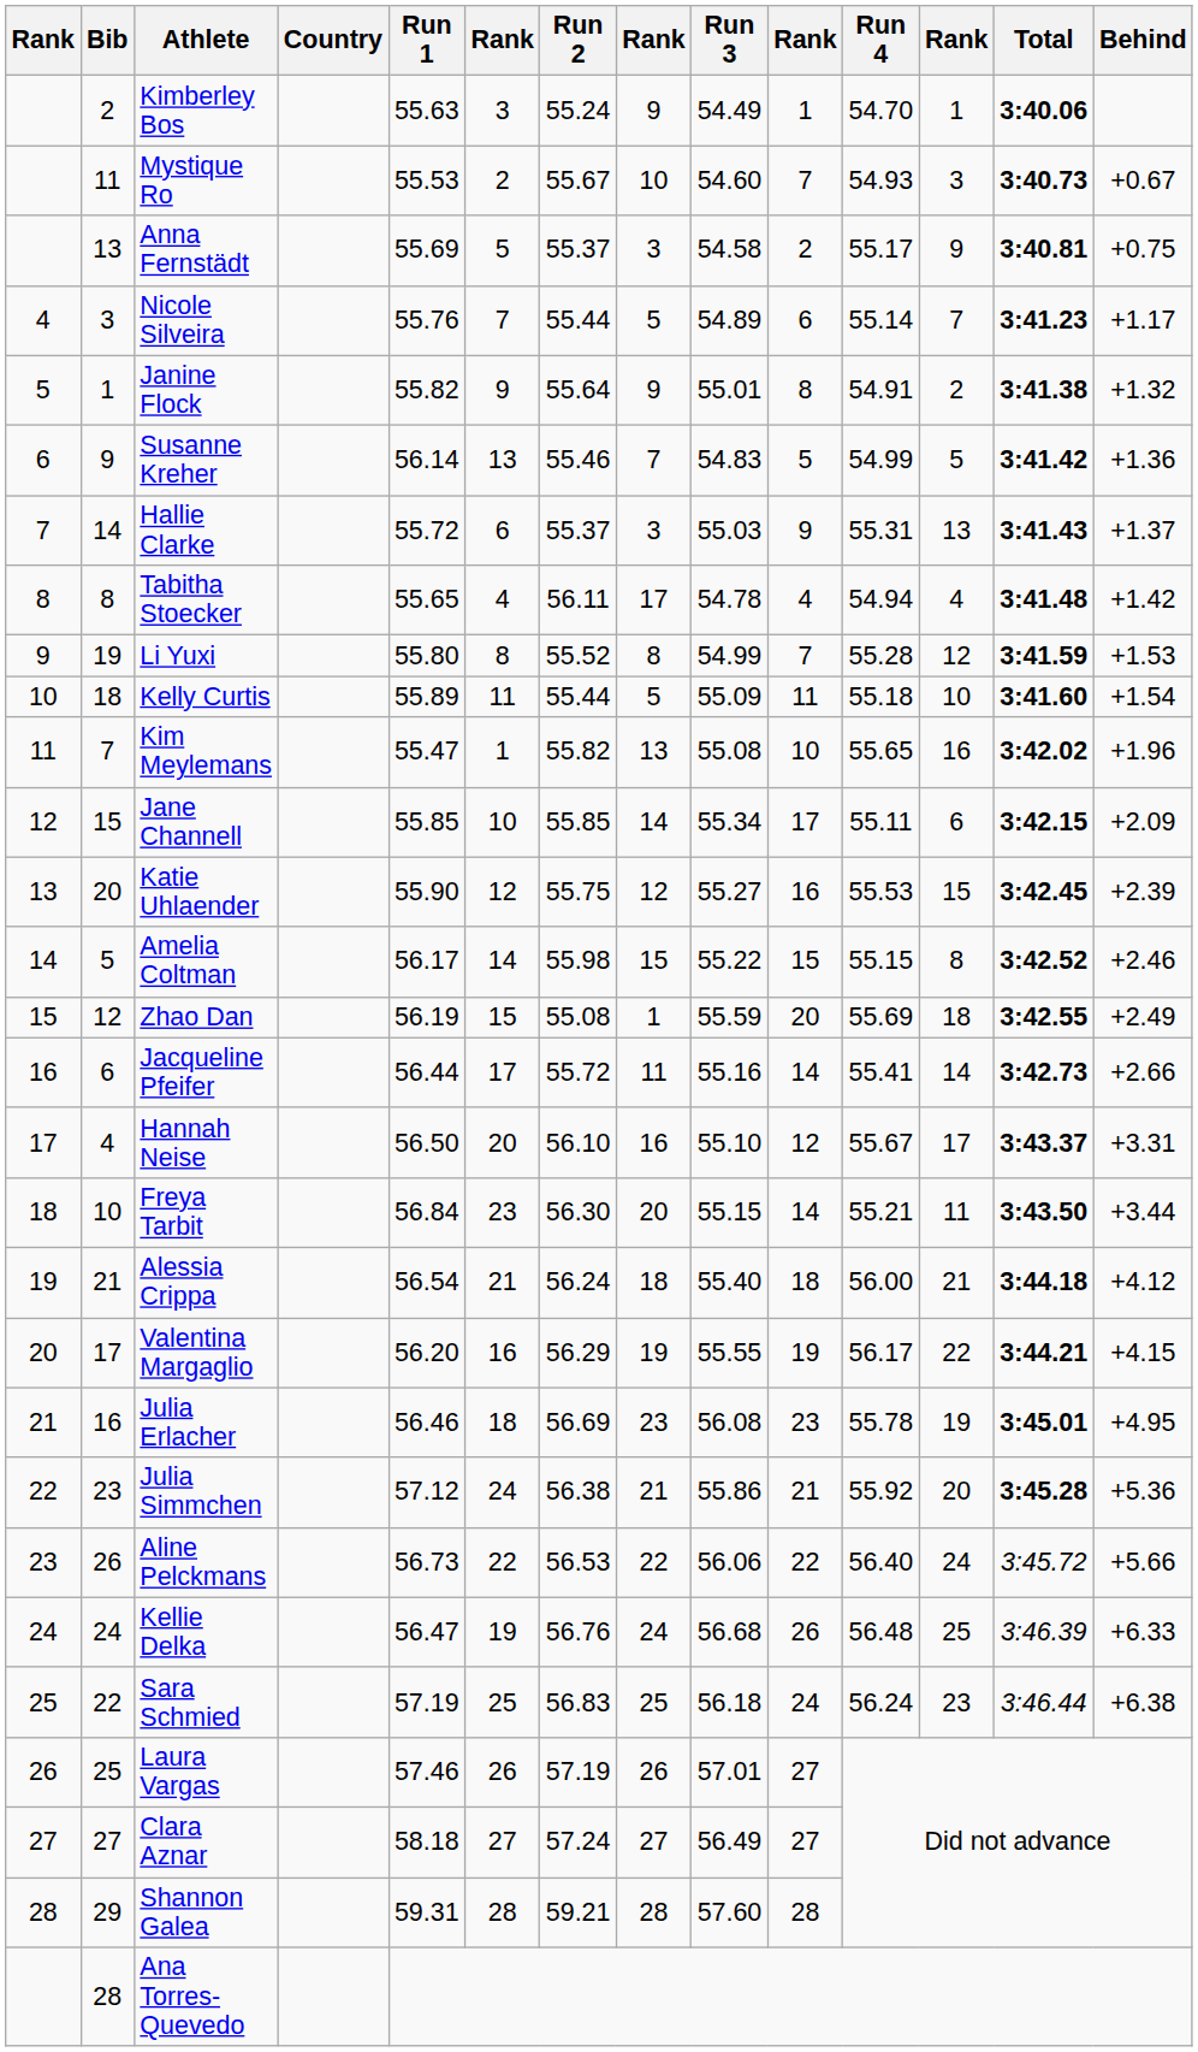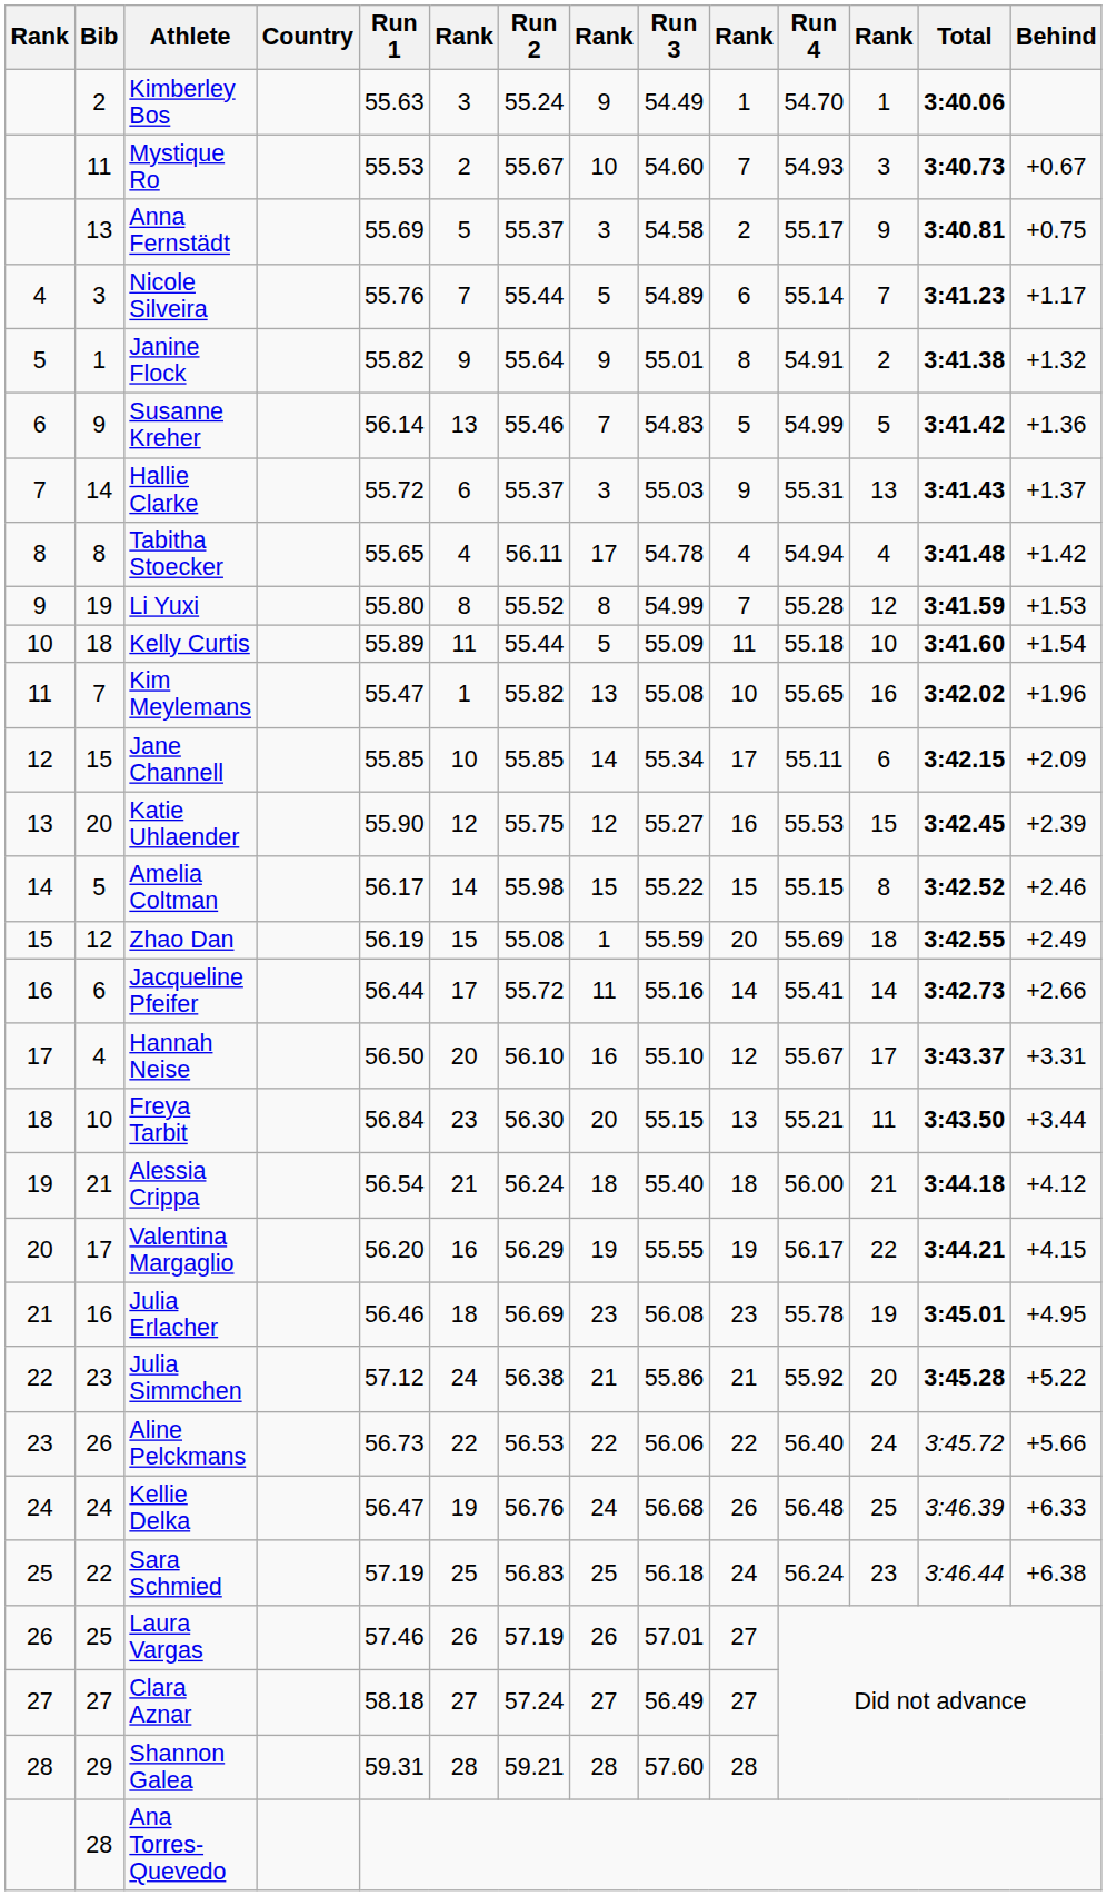Freya Tarbit | column 10: 14 -> 13
Julia Simmchen | Behind: +5.36 -> +5.22
